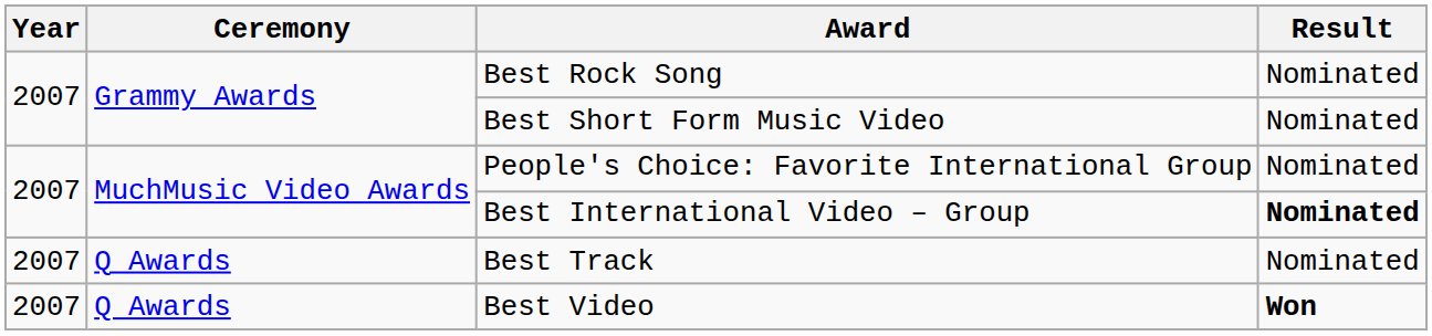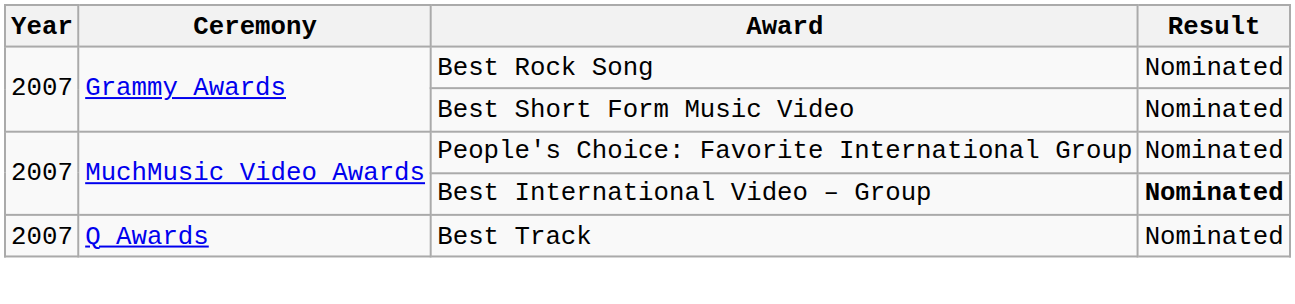- row: 2007 | Q Awards | Best Video | Won
